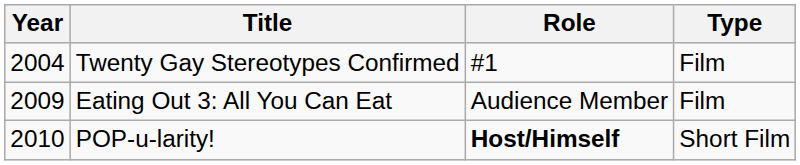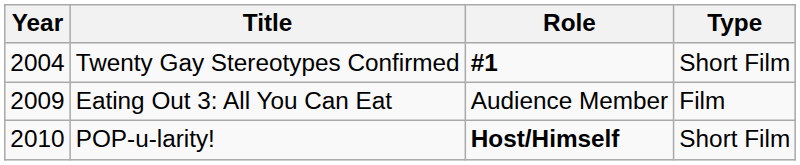Twenty Gay Stereotypes Confirmed | Role: normal -> bold
Twenty Gay Stereotypes Confirmed | Type: Film -> Short Film
